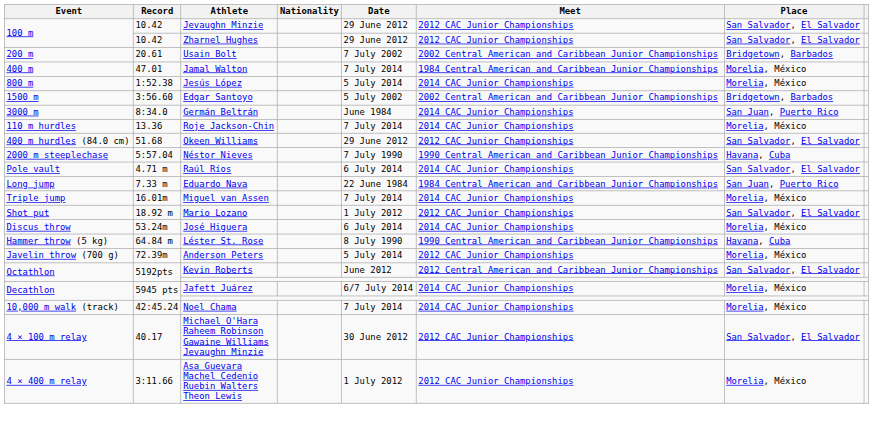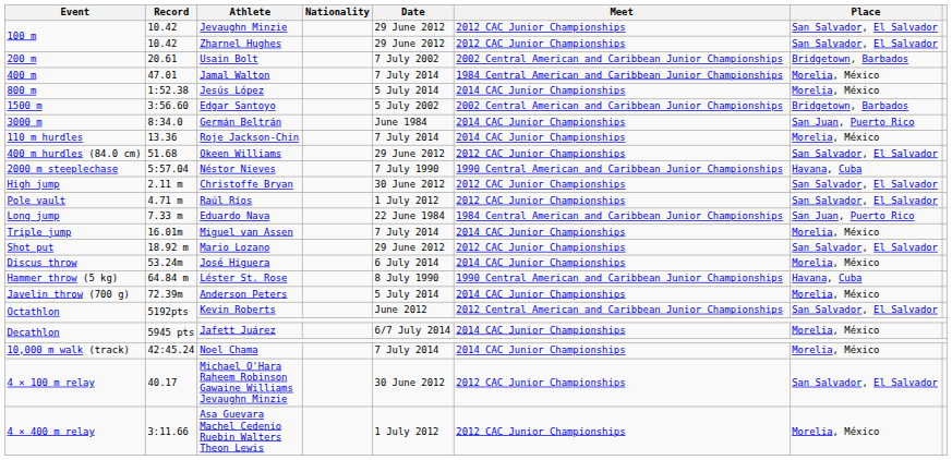+ row: High jump | 2.11 m | Christoffe Bryan | 30 June 2012 | 2012 CAC Junior Championships | San Salvador, El Salvador
Raúl Ríos | Date: 6 July 2014 -> 1 July 2012
Raúl Ríos | Meet: 2014 CAC Junior Championships -> 2012 CAC Junior Championships
Mario Lozano | Date: 1 July 2012 -> 29 June 2012
Anderson Peters | Meet: 2012 CAC Junior Championships -> 2014 CAC Junior Championships
